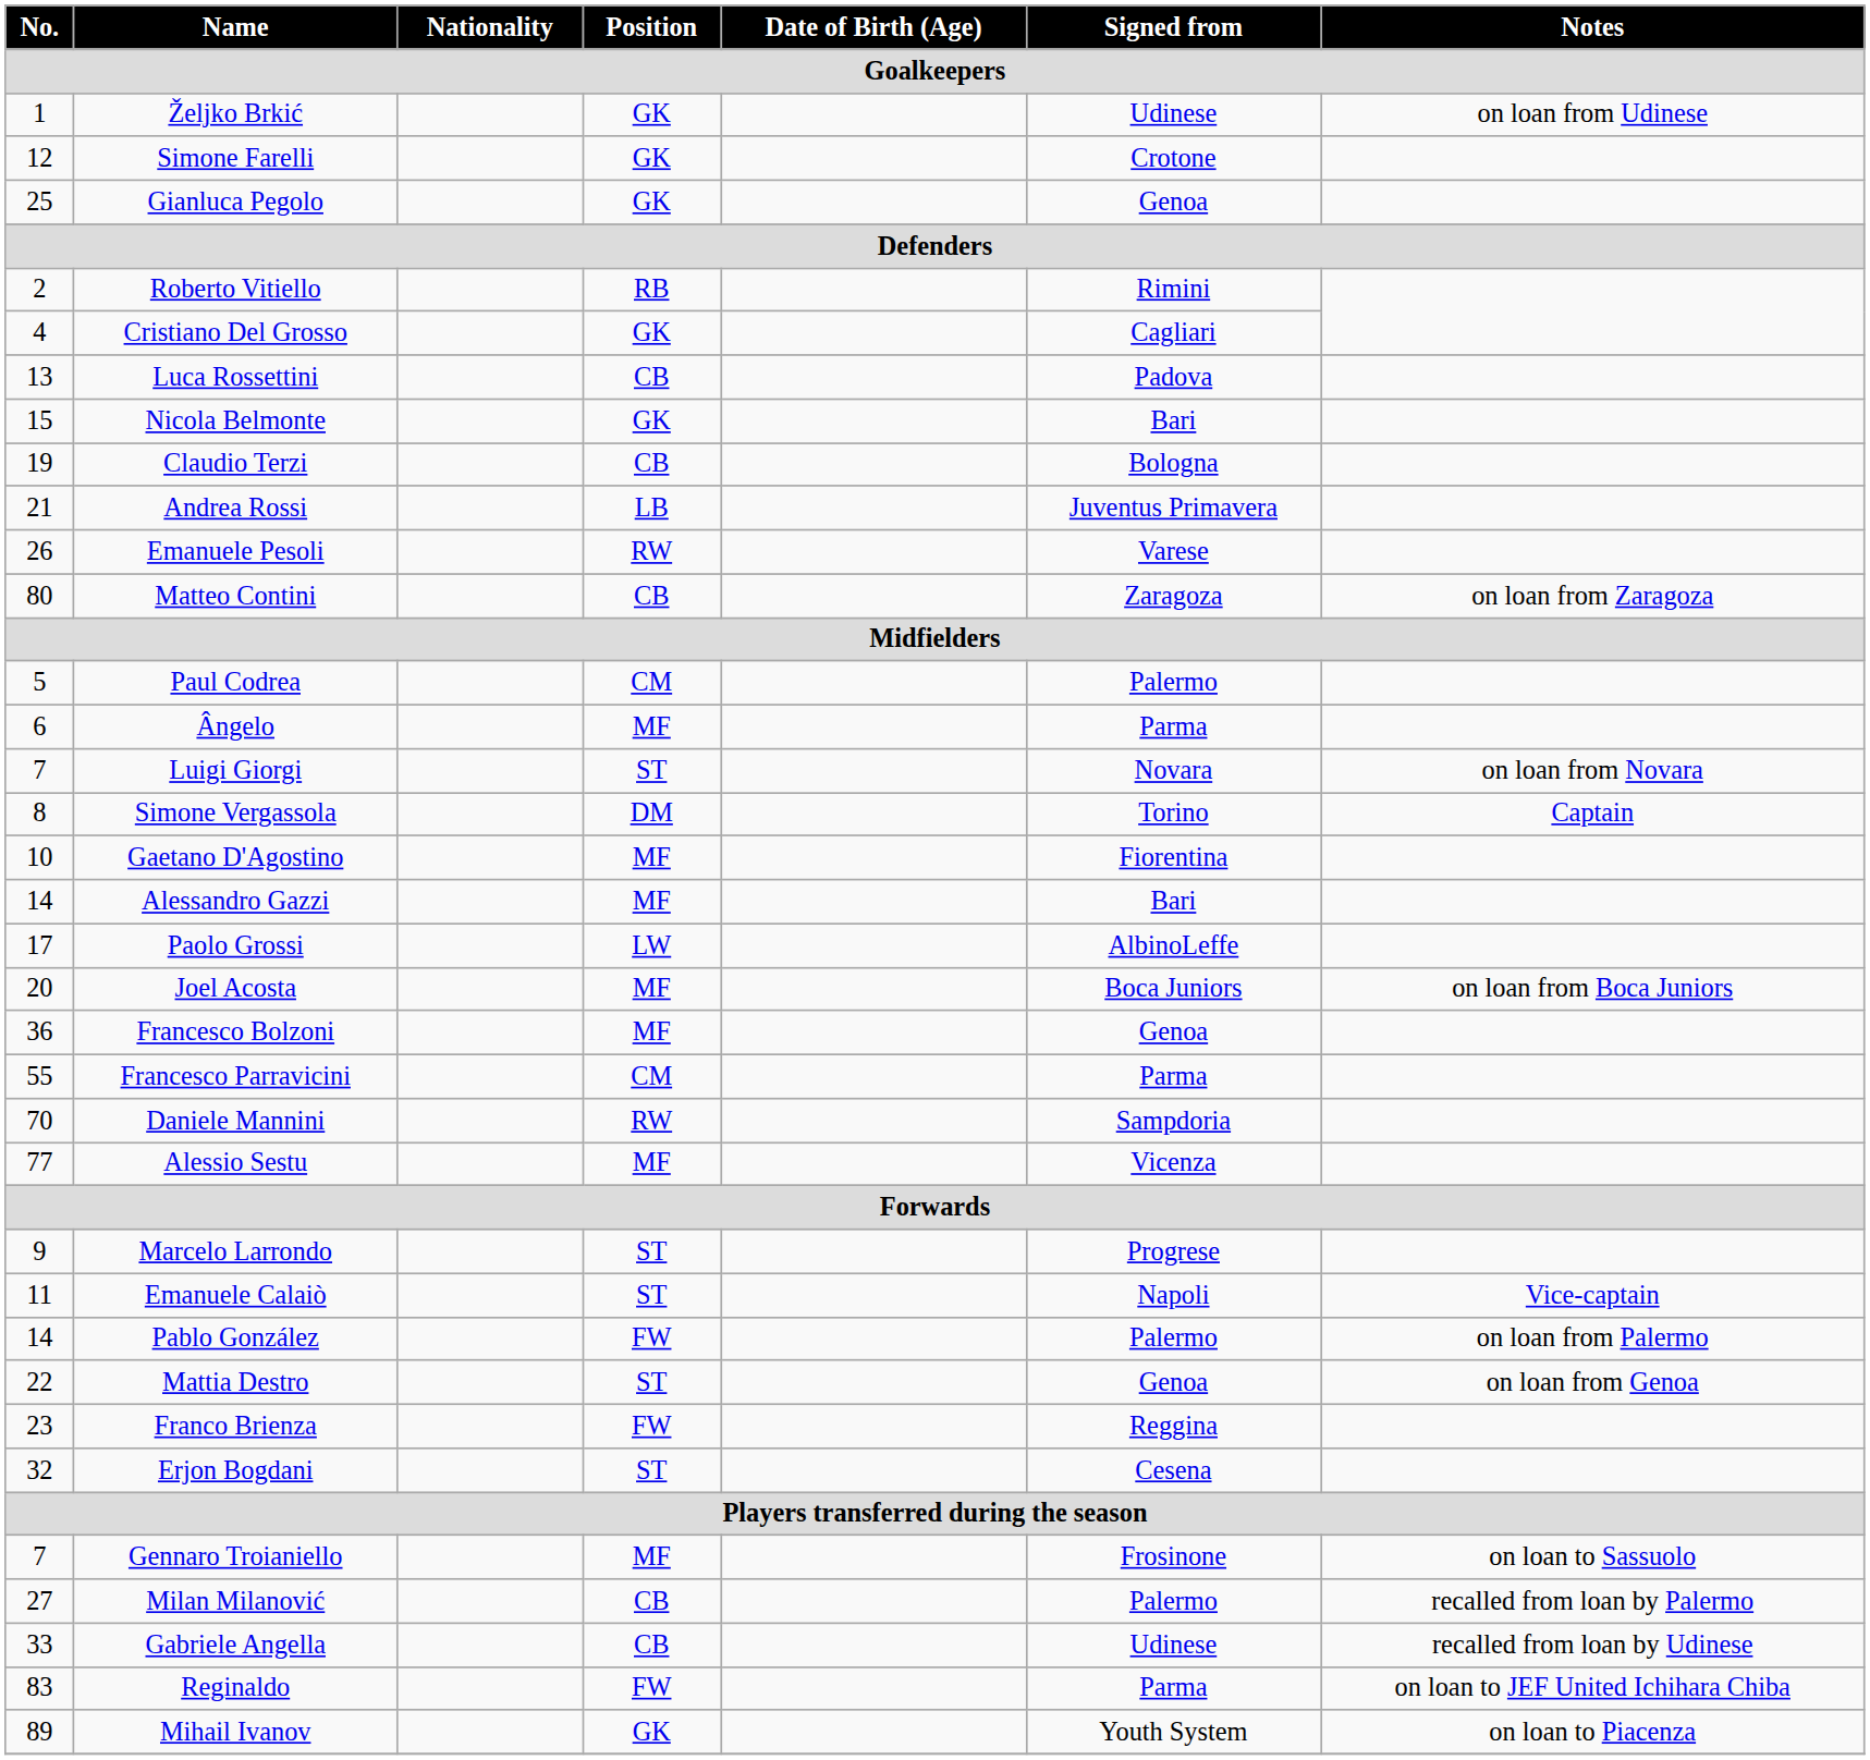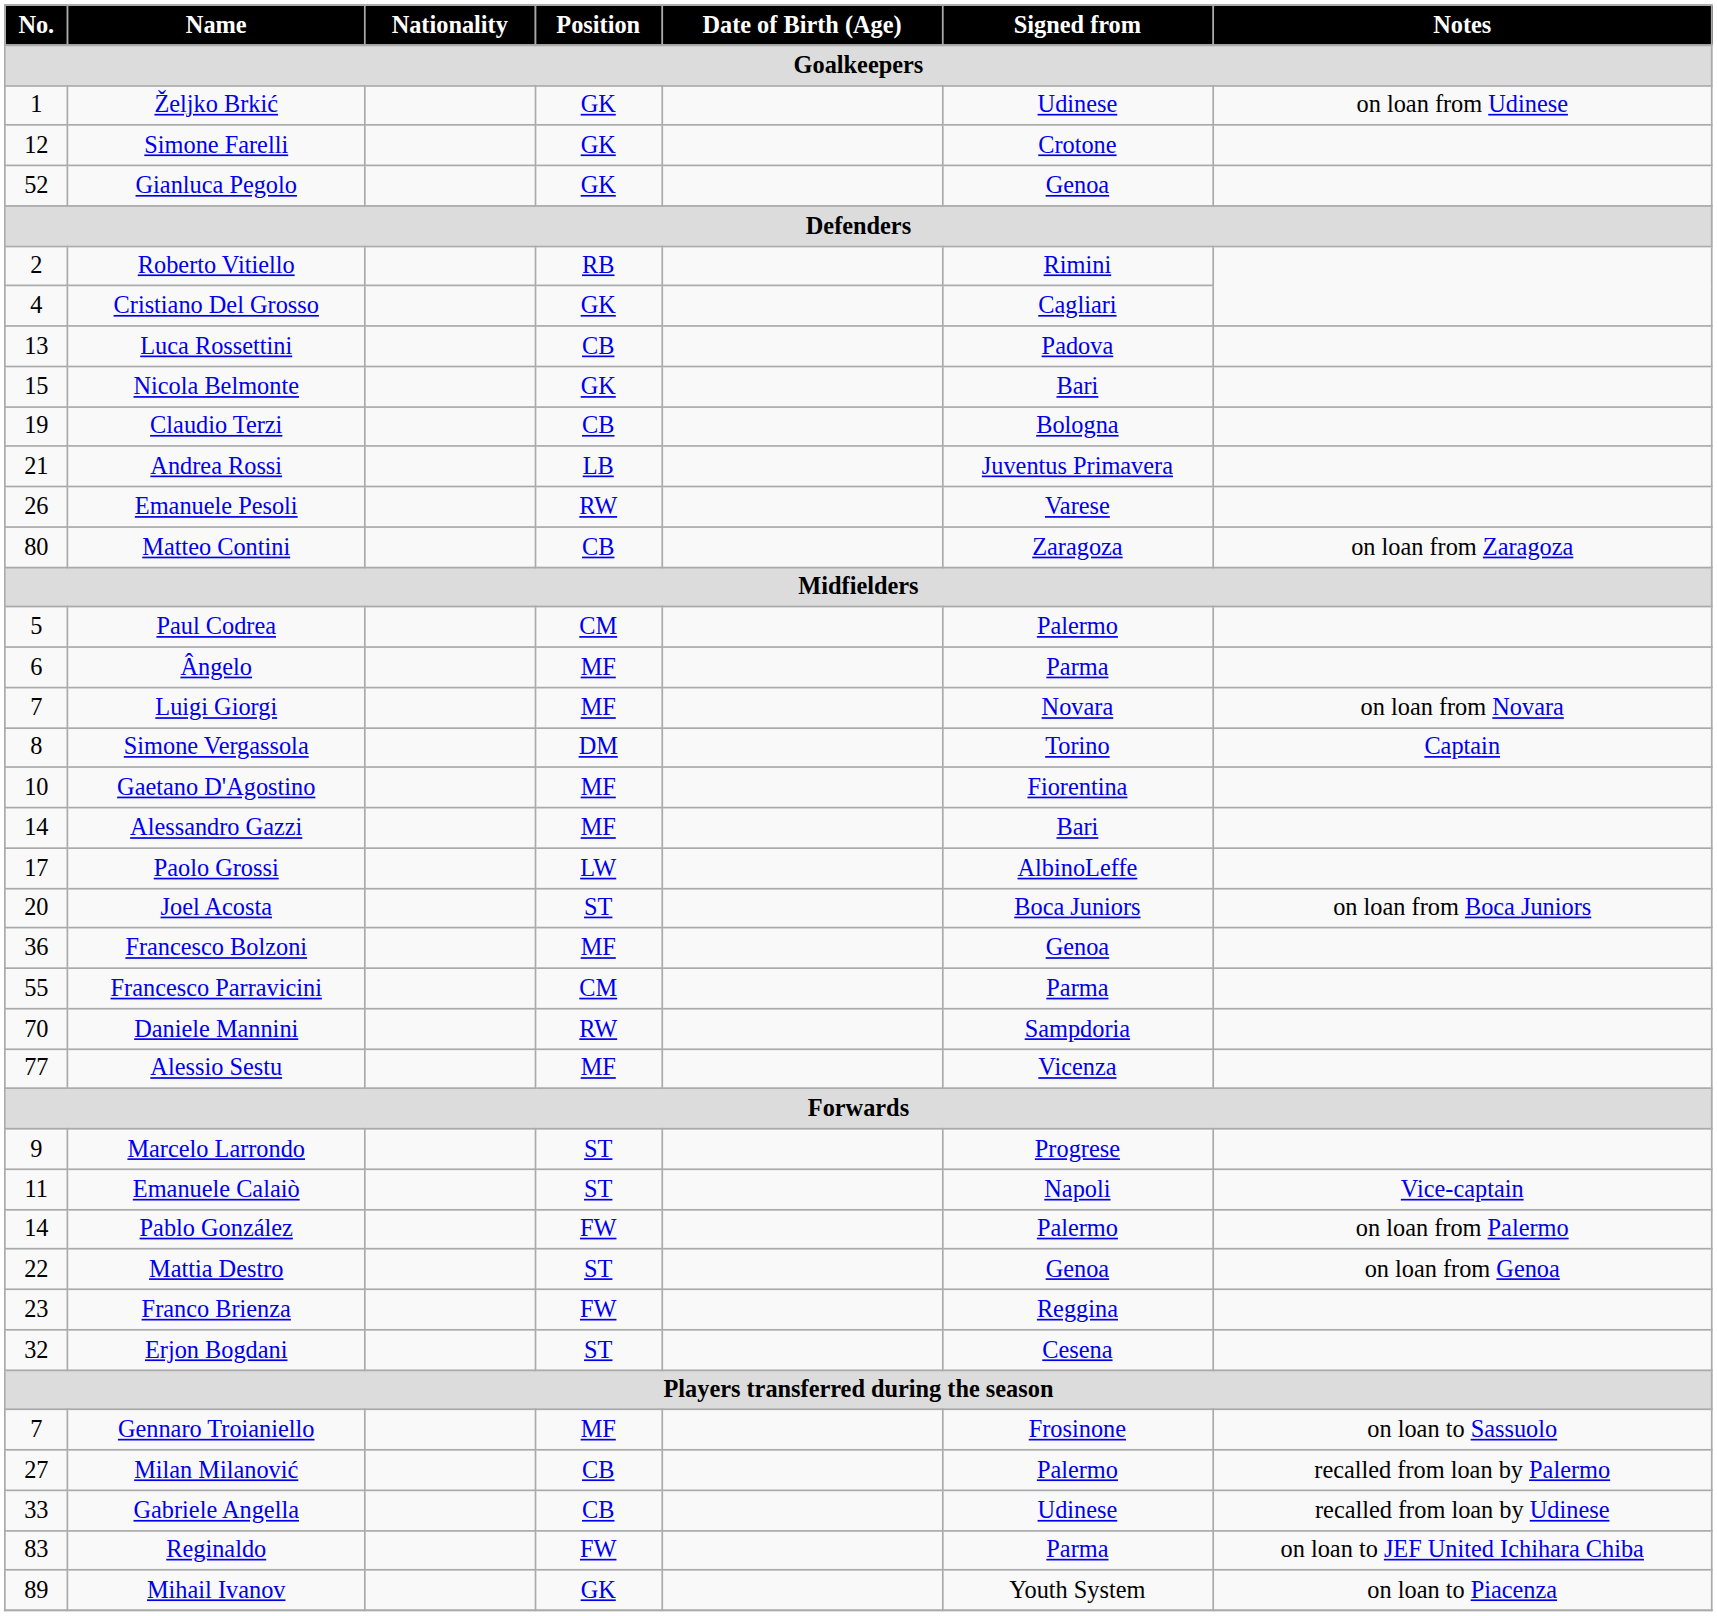Gianluca Pegolo | No.: 25 -> 52
Luigi Giorgi | Position: ST -> MF
Joel Acosta | Position: MF -> ST
